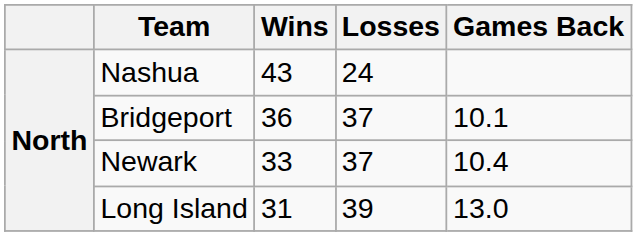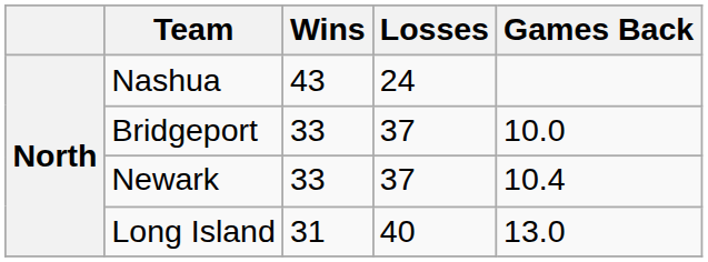Bridgeport | Wins: 36 -> 33
Bridgeport | Games Back: 10.1 -> 10.0
Long Island | Losses: 39 -> 40
